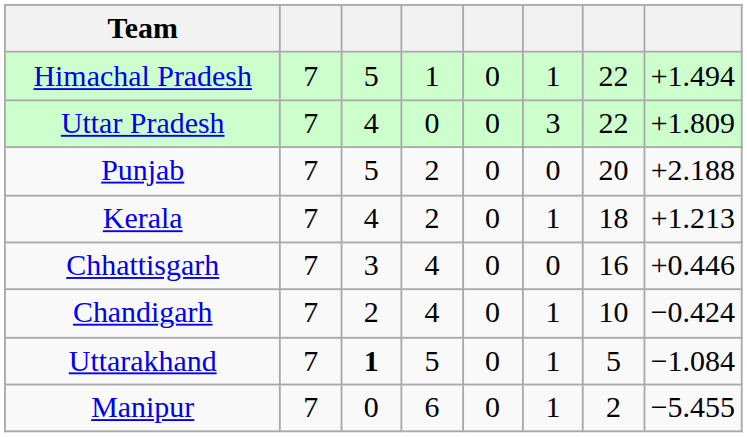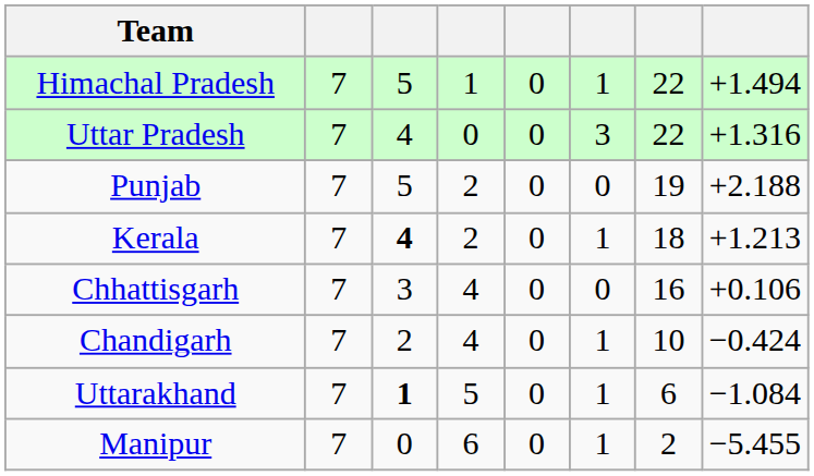Uttar Pradesh | column 8: +1.809 -> +1.316
Punjab | column 7: 20 -> 19
Kerala | column 3: normal -> bold
Chhattisgarh | column 8: +0.446 -> +0.106
Uttarakhand | column 7: 5 -> 6
